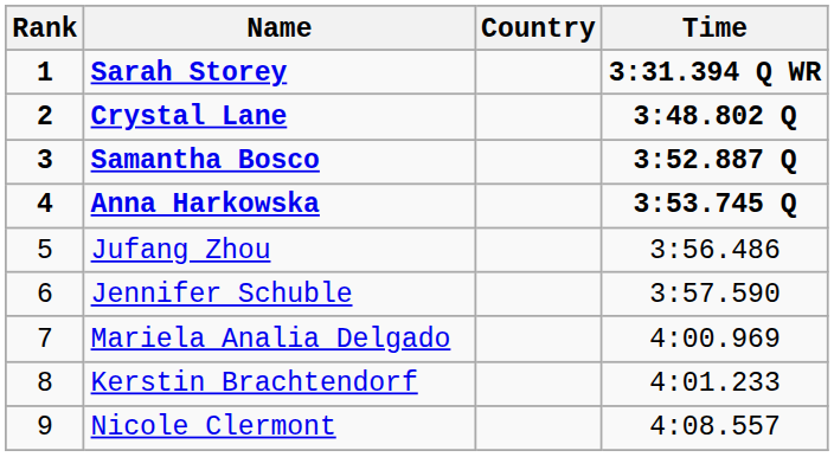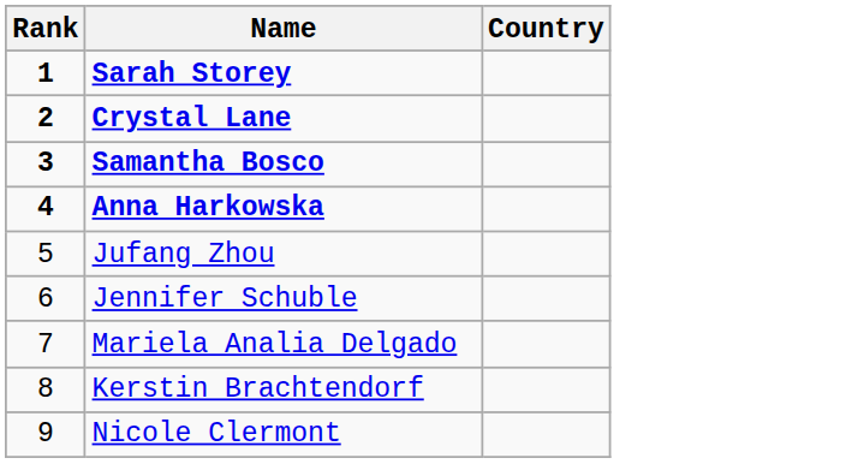- column: Time | 3:31.394 Q WR | 3:48.802 Q | 3:52.887 Q | 3:53.745 Q | 3:56.486 | 3:57.590 | 4:00.969 | 4:01.233 | 4:08.557
